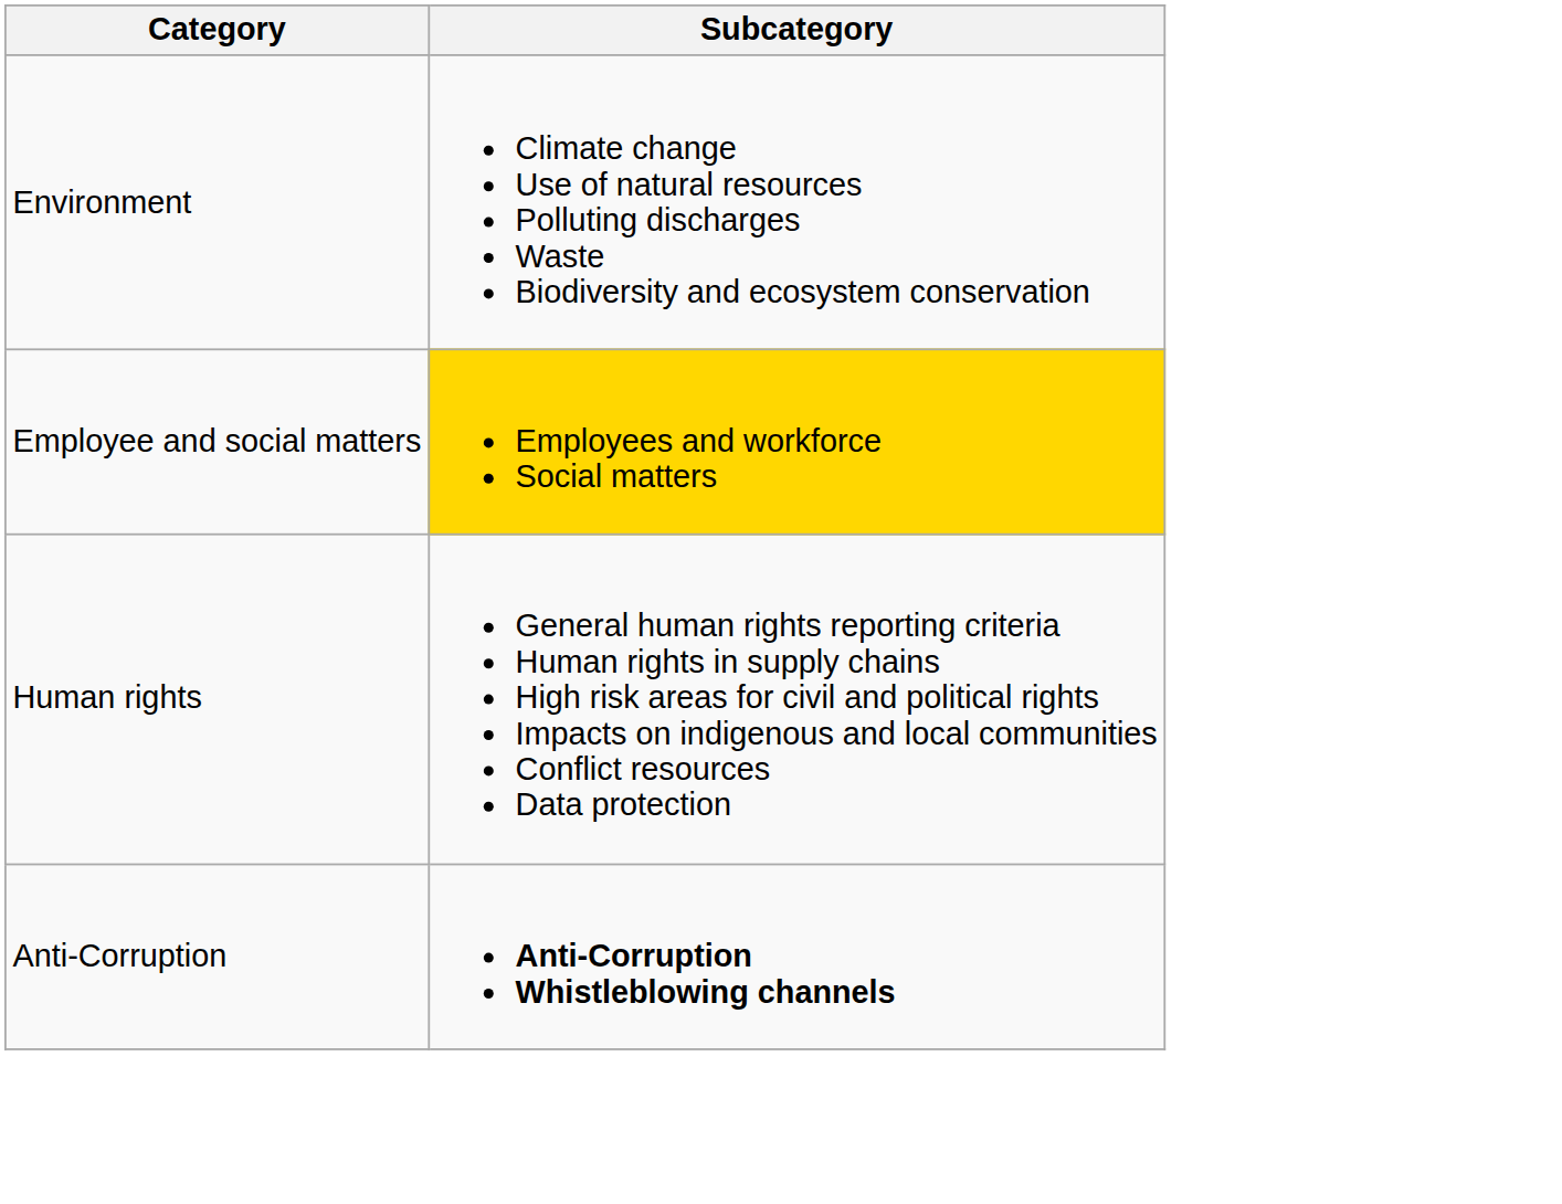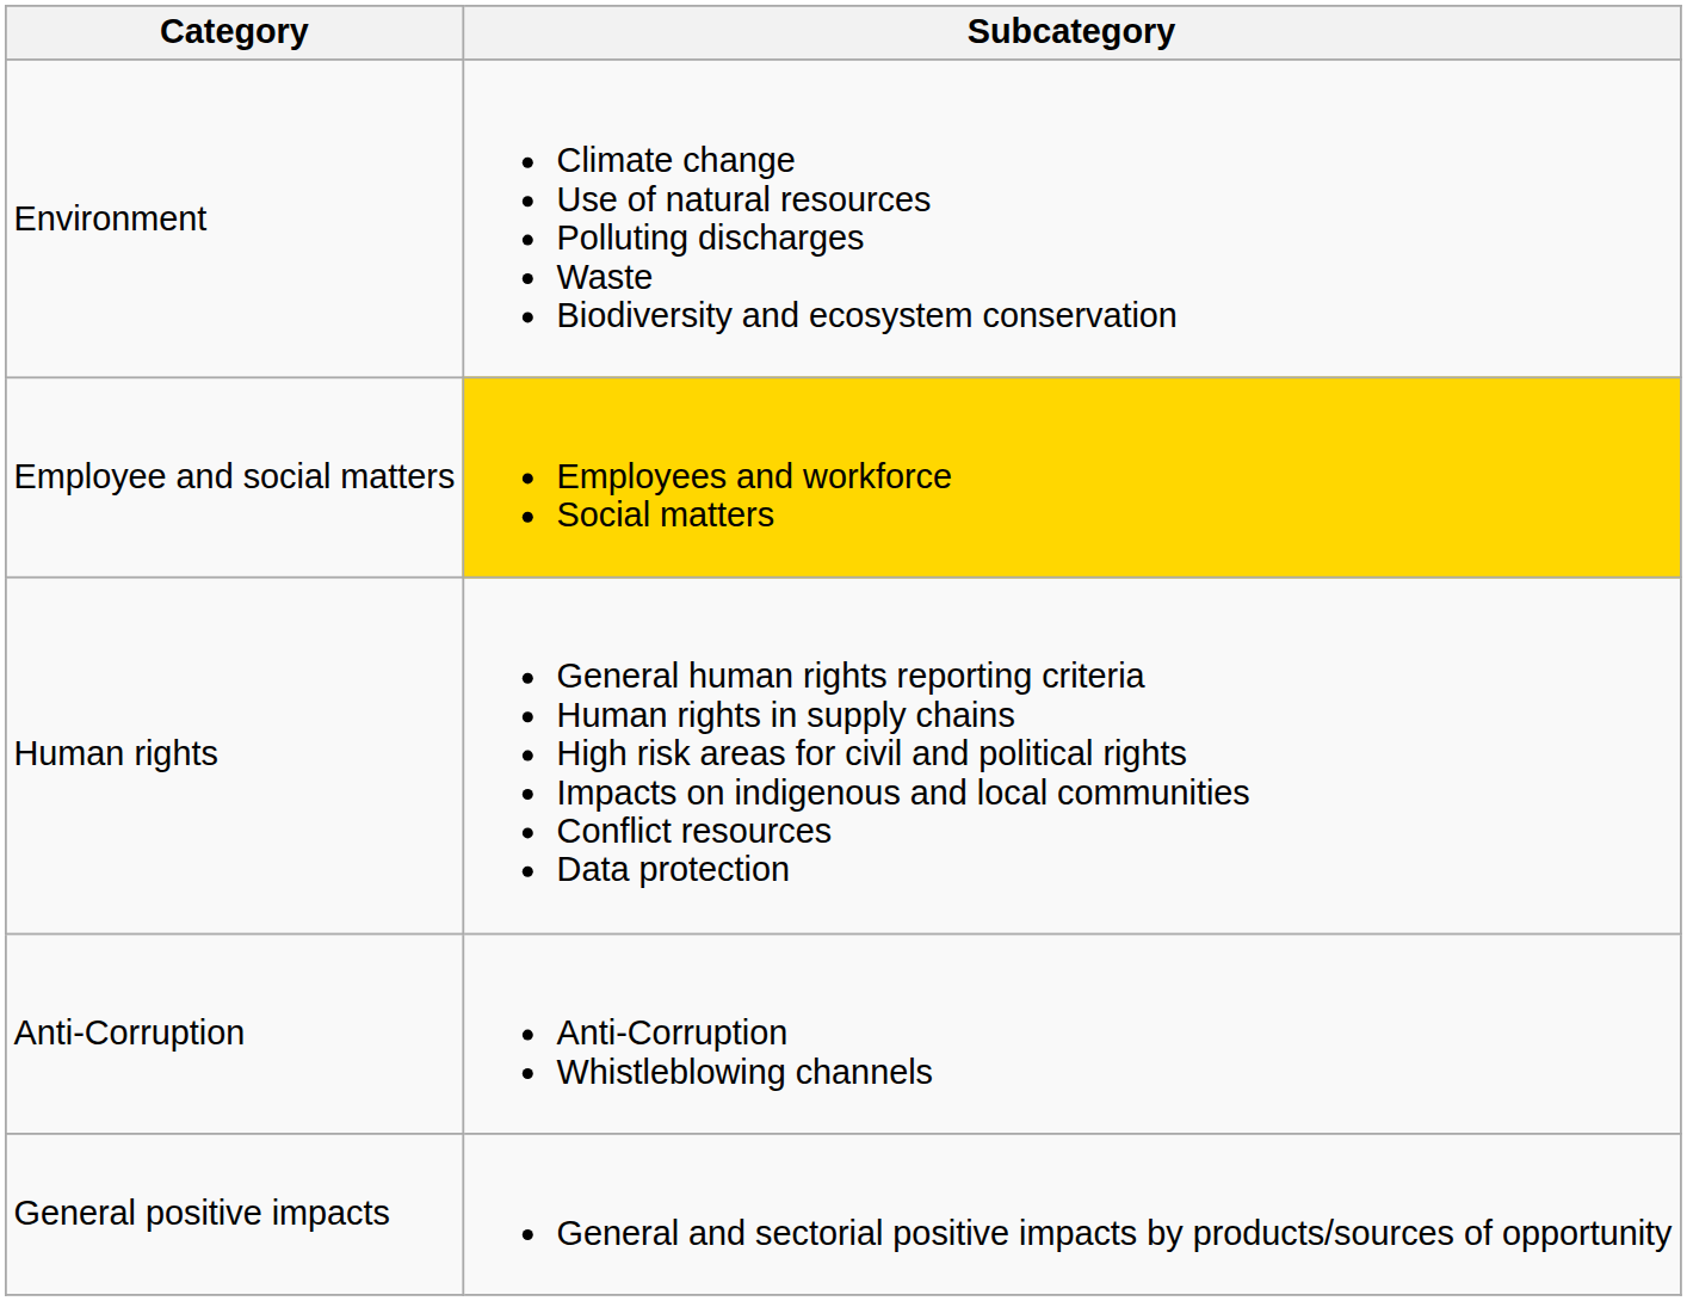Anti-Corruption | Subcategory: bold -> normal
+ row: General positive impacts | General and sectorial positive impacts by products/sources of opportunity
